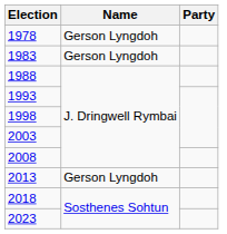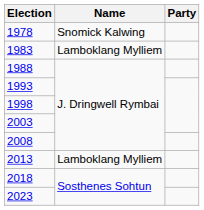1978 | Name: Gerson Lyngdoh -> Snomick Kalwing
1983 | Name: Gerson Lyngdoh -> Lamboklang Mylliem
2013 | Name: Gerson Lyngdoh -> Lamboklang Mylliem
